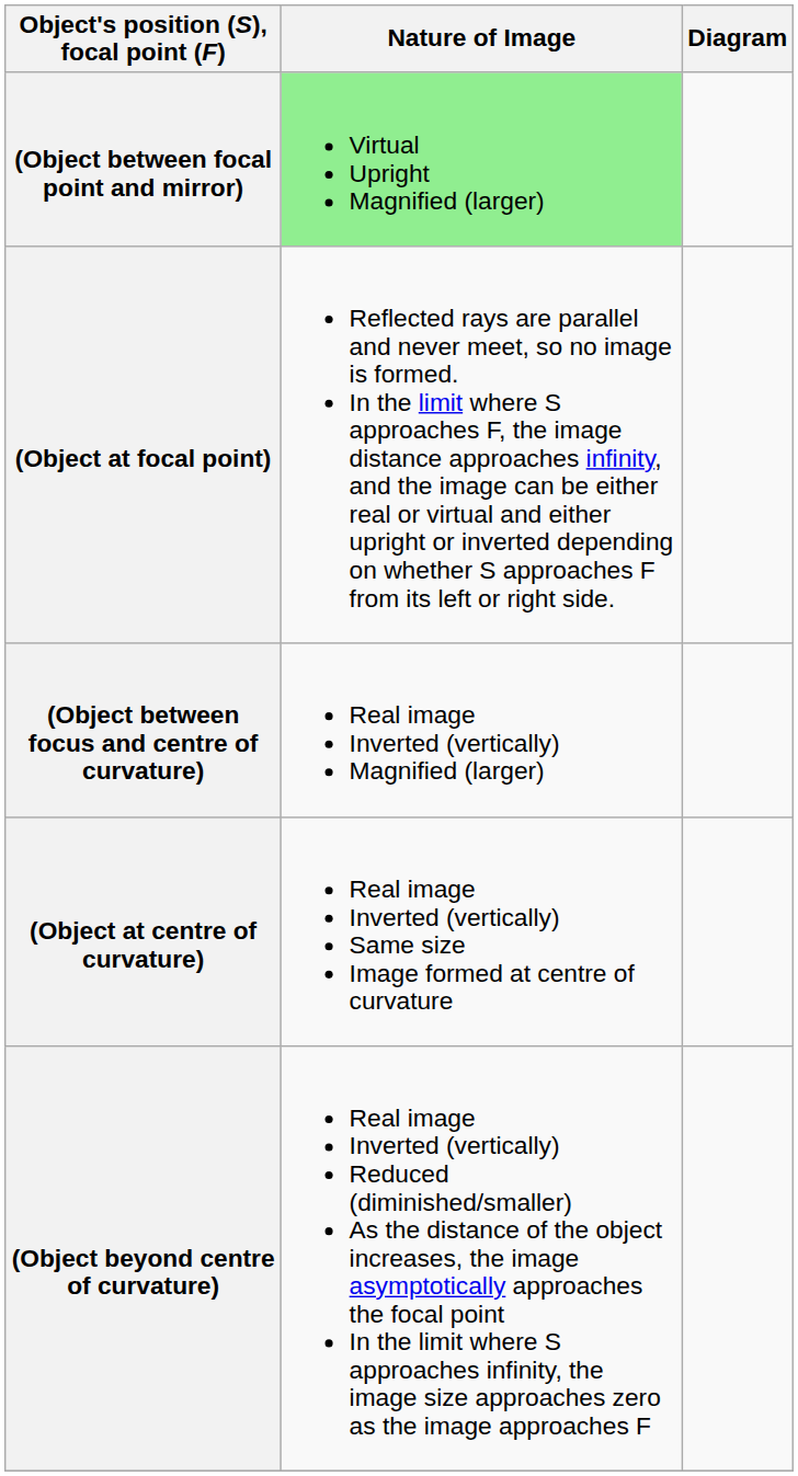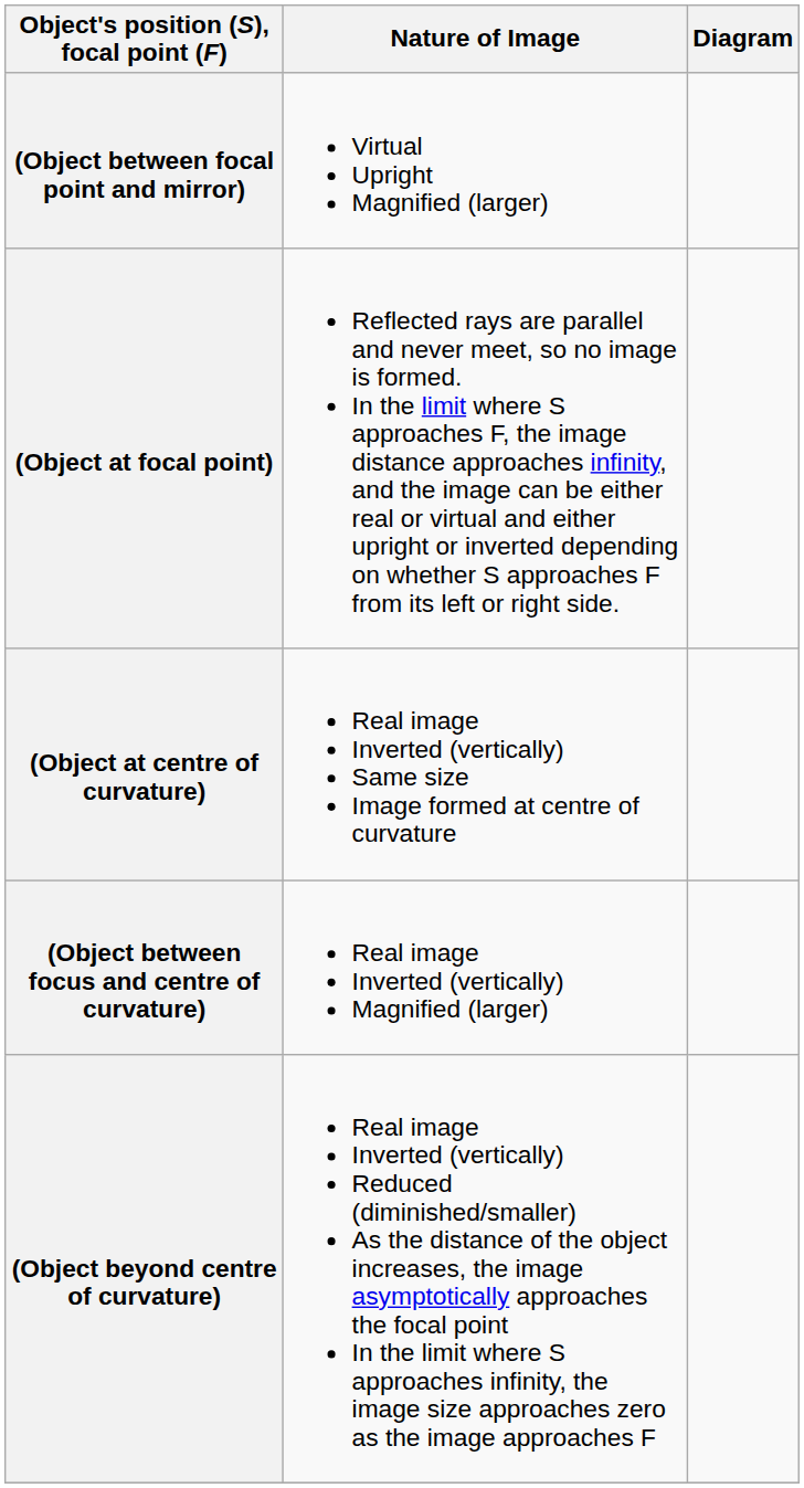(Object between focal point and mirror) | Nature of Image: lightgreen background -> no background
rows swapped: (Object between focus and centre of curvature) <-> (Object at centre of curvature)
